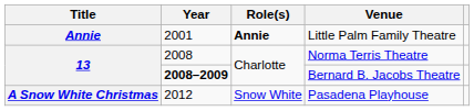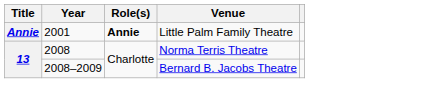Bernard B. Jacobs Theatre | Year: bold -> normal
- row: A Snow White Christmas | 2012 | Snow White | Pasadena Playhouse
